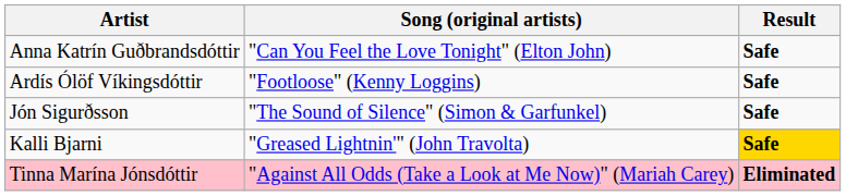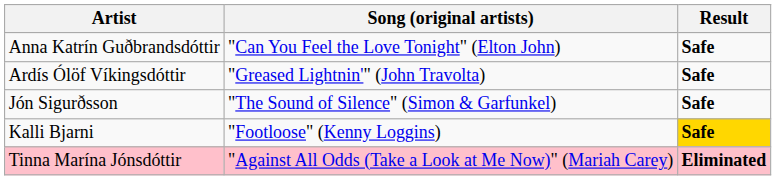Ardís Ólöf Víkingsdóttir | Song (original artists): "Footloose" (Kenny Loggins) -> "Greased Lightnin'" (John Travolta)
Kalli Bjarni | Song (original artists): "Greased Lightnin'" (John Travolta) -> "Footloose" (Kenny Loggins)
